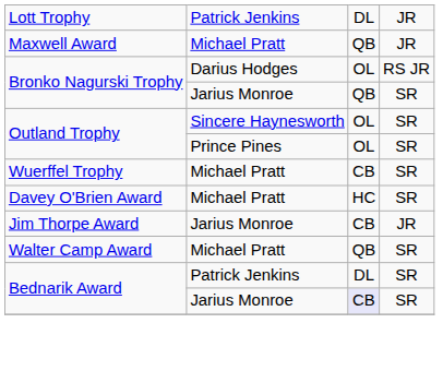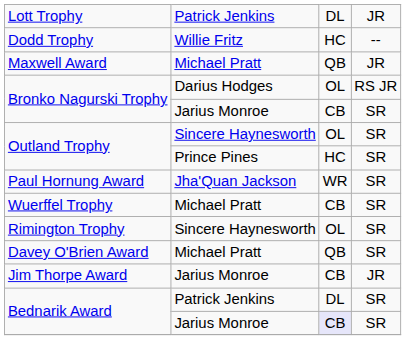+ row: Dodd Trophy | Willie Fritz | HC | --
Bronko Nagurski Trophy / Jarius Monroe | column 3: QB -> CB
Outland Trophy / Prince Pines | column 3: OL -> HC
+ row: Paul Hornung Award | Jha'Quan Jackson | WR | SR
+ row: Rimington Trophy | Sincere Haynesworth | OL | SR
Davey O'Brien Award | column 3: HC -> QB
- row: Walter Camp Award | Michael Pratt | QB | SR
